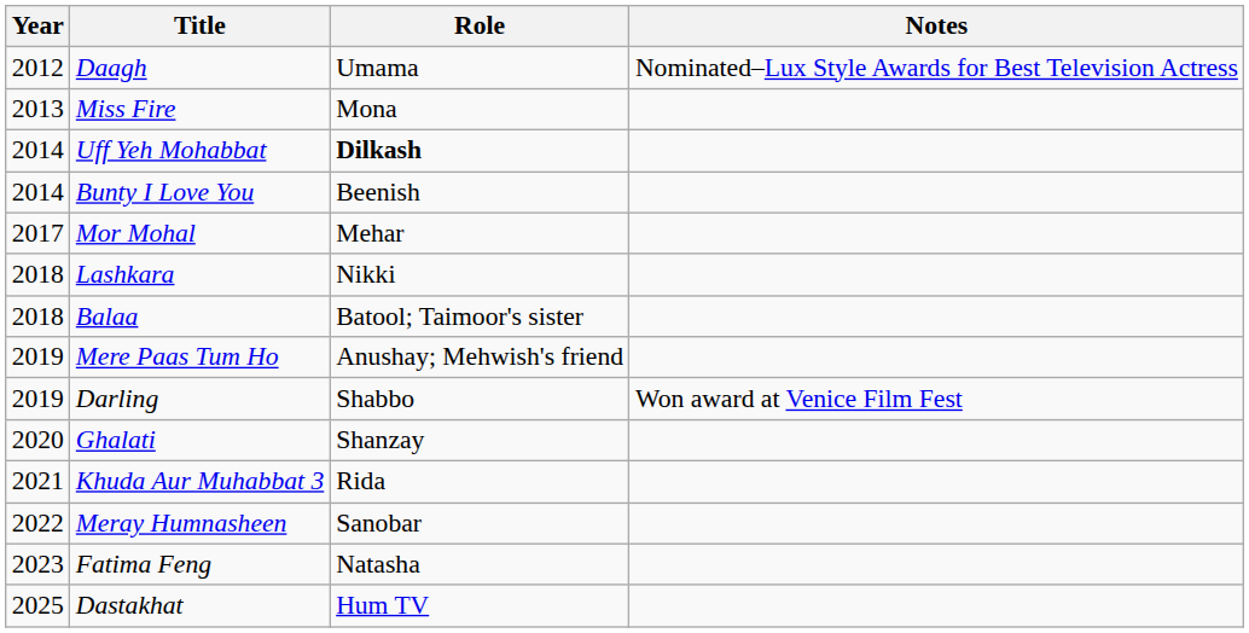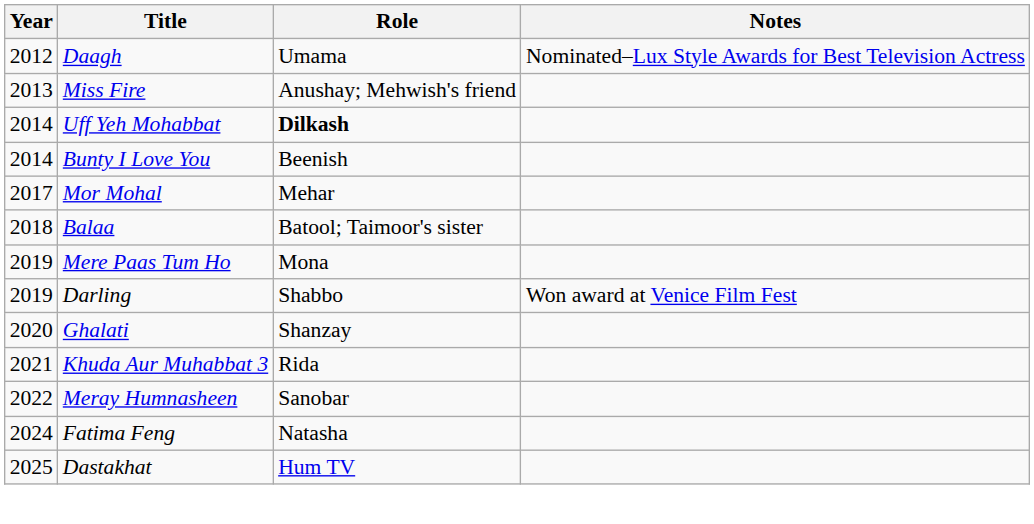Miss Fire | Role: Mona -> Anushay; Mehwish's friend
- row: 2018 | Lashkara | Nikki
Mere Paas Tum Ho | Role: Anushay; Mehwish's friend -> Mona
Fatima Feng | Year: 2023 -> 2024
